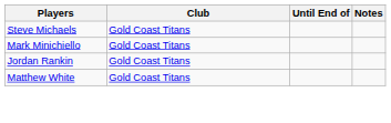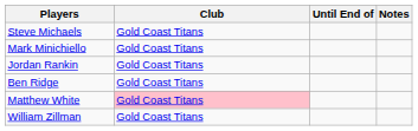+ row: Ben Ridge | Gold Coast Titans
Matthew White | Club: no background -> pink background
+ row: William Zillman | Gold Coast Titans
